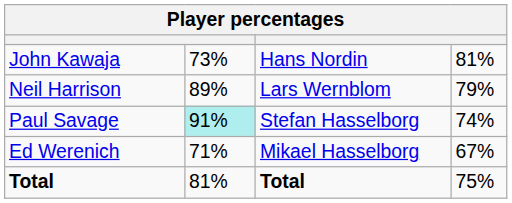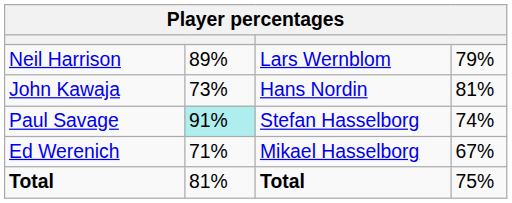rows swapped: Neil Harrison <-> John Kawaja
